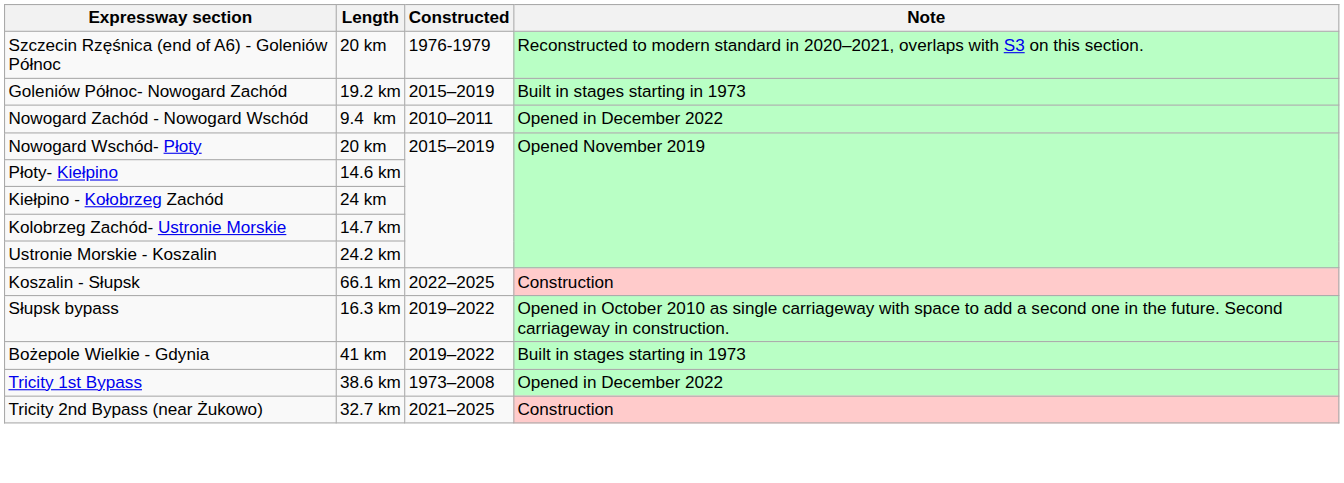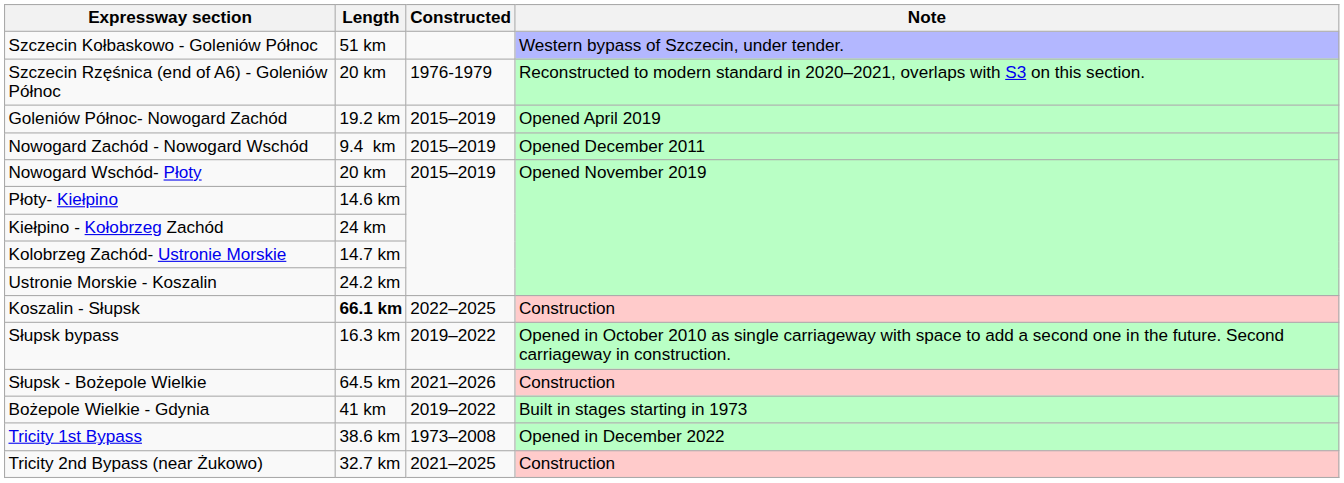+ row: Szczecin Kołbaskowo - Goleniów Północ | 51 km | Western bypass of Szczecin, under tender.
Goleniów Północ- Nowogard Zachód | Note: Built in stages starting in 1973 -> Opened April 2019
Nowogard Zachód - Nowogard Wschód | Constructed: 2010–2011 -> 2015–2019
Nowogard Zachód - Nowogard Wschód | Note: Opened in December 2022 -> Opened December 2011
Koszalin - Słupsk | Length: normal -> bold
+ row: Słupsk - Bożepole Wielkie | 64.5 km | 2021–2026 | Construction
